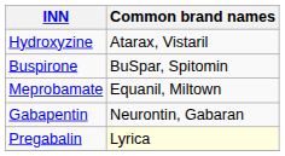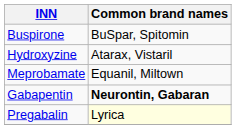rows swapped: Buspirone <-> Hydroxyzine
Gabapentin | Common brand names: normal -> bold
